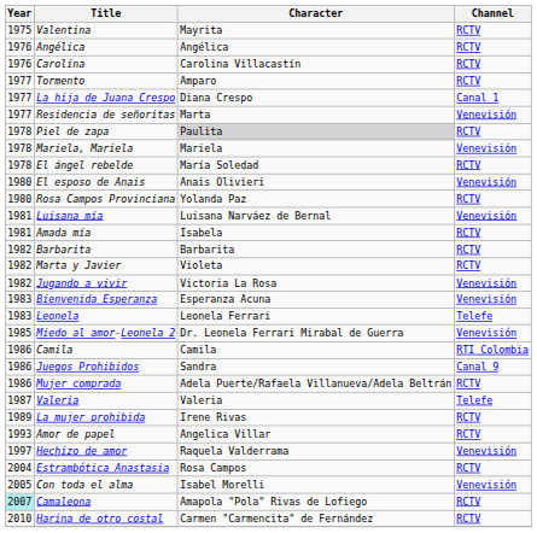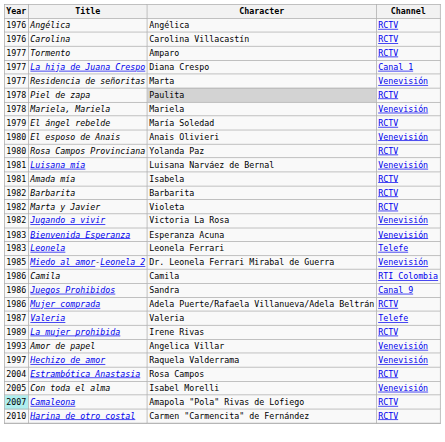- row: 1975 | Valentina | Mayrita | RCTV
El ángel rebelde | Year: 1978 -> 1979
Amor de papel | Channel: RCTV -> Venevisión
